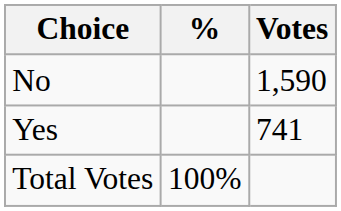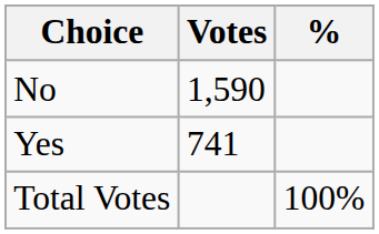columns swapped: Votes <-> %
